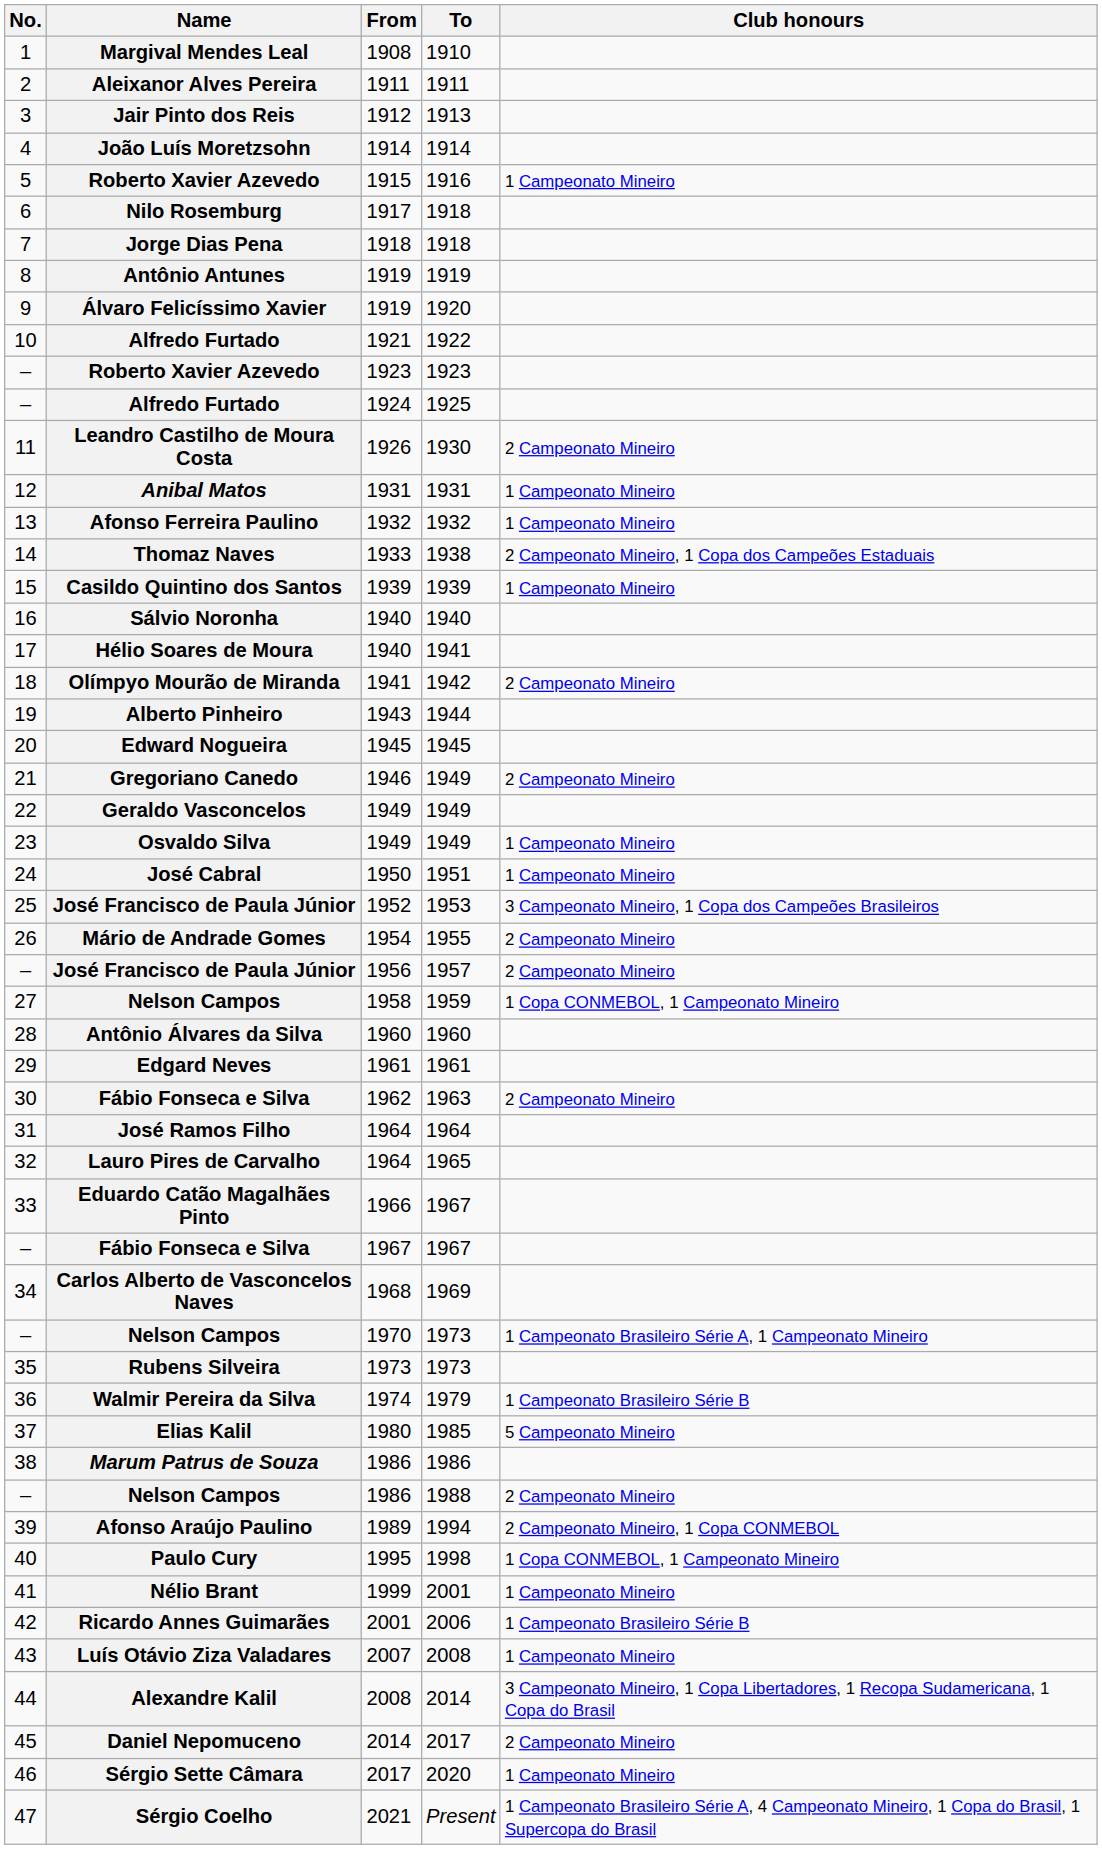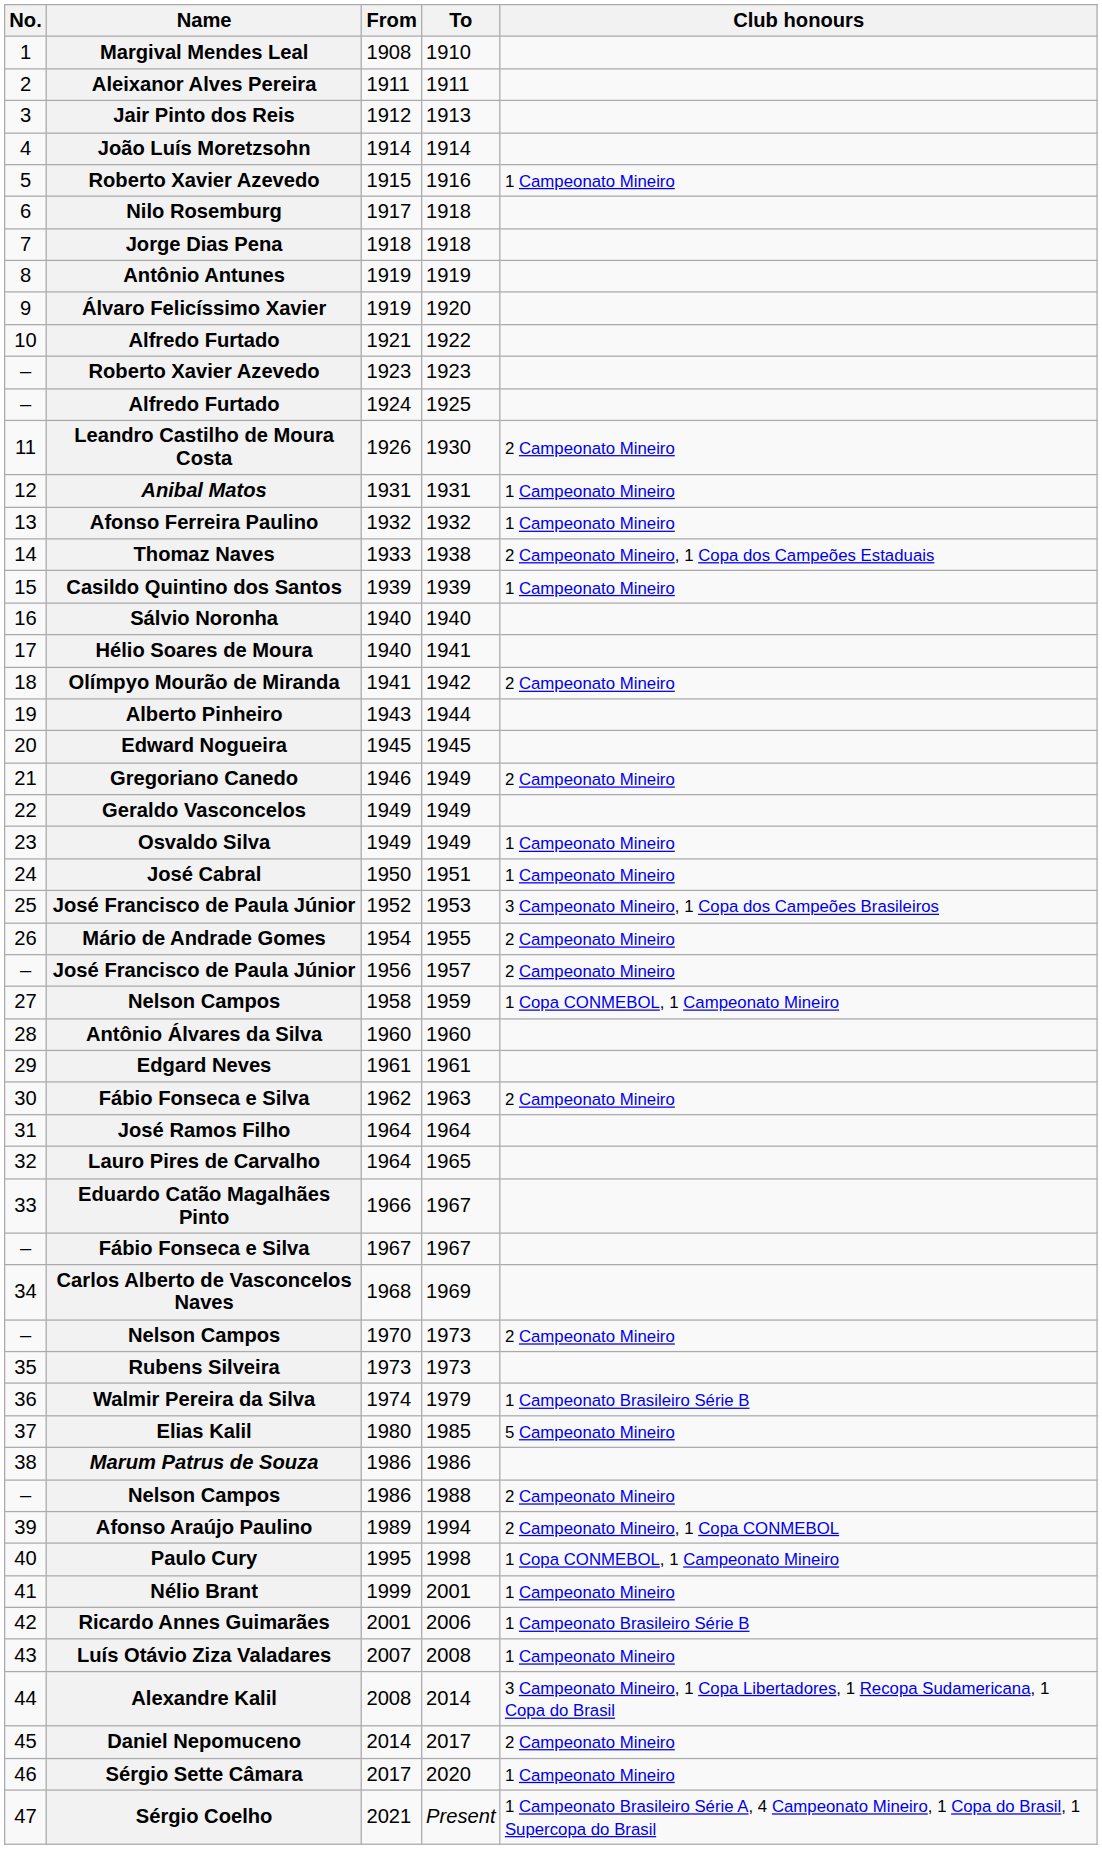– / 1970 | Club honours: 1 Campeonato Brasileiro Série A, 1 Campeonato Mineiro -> 2 Campeonato Mineiro
